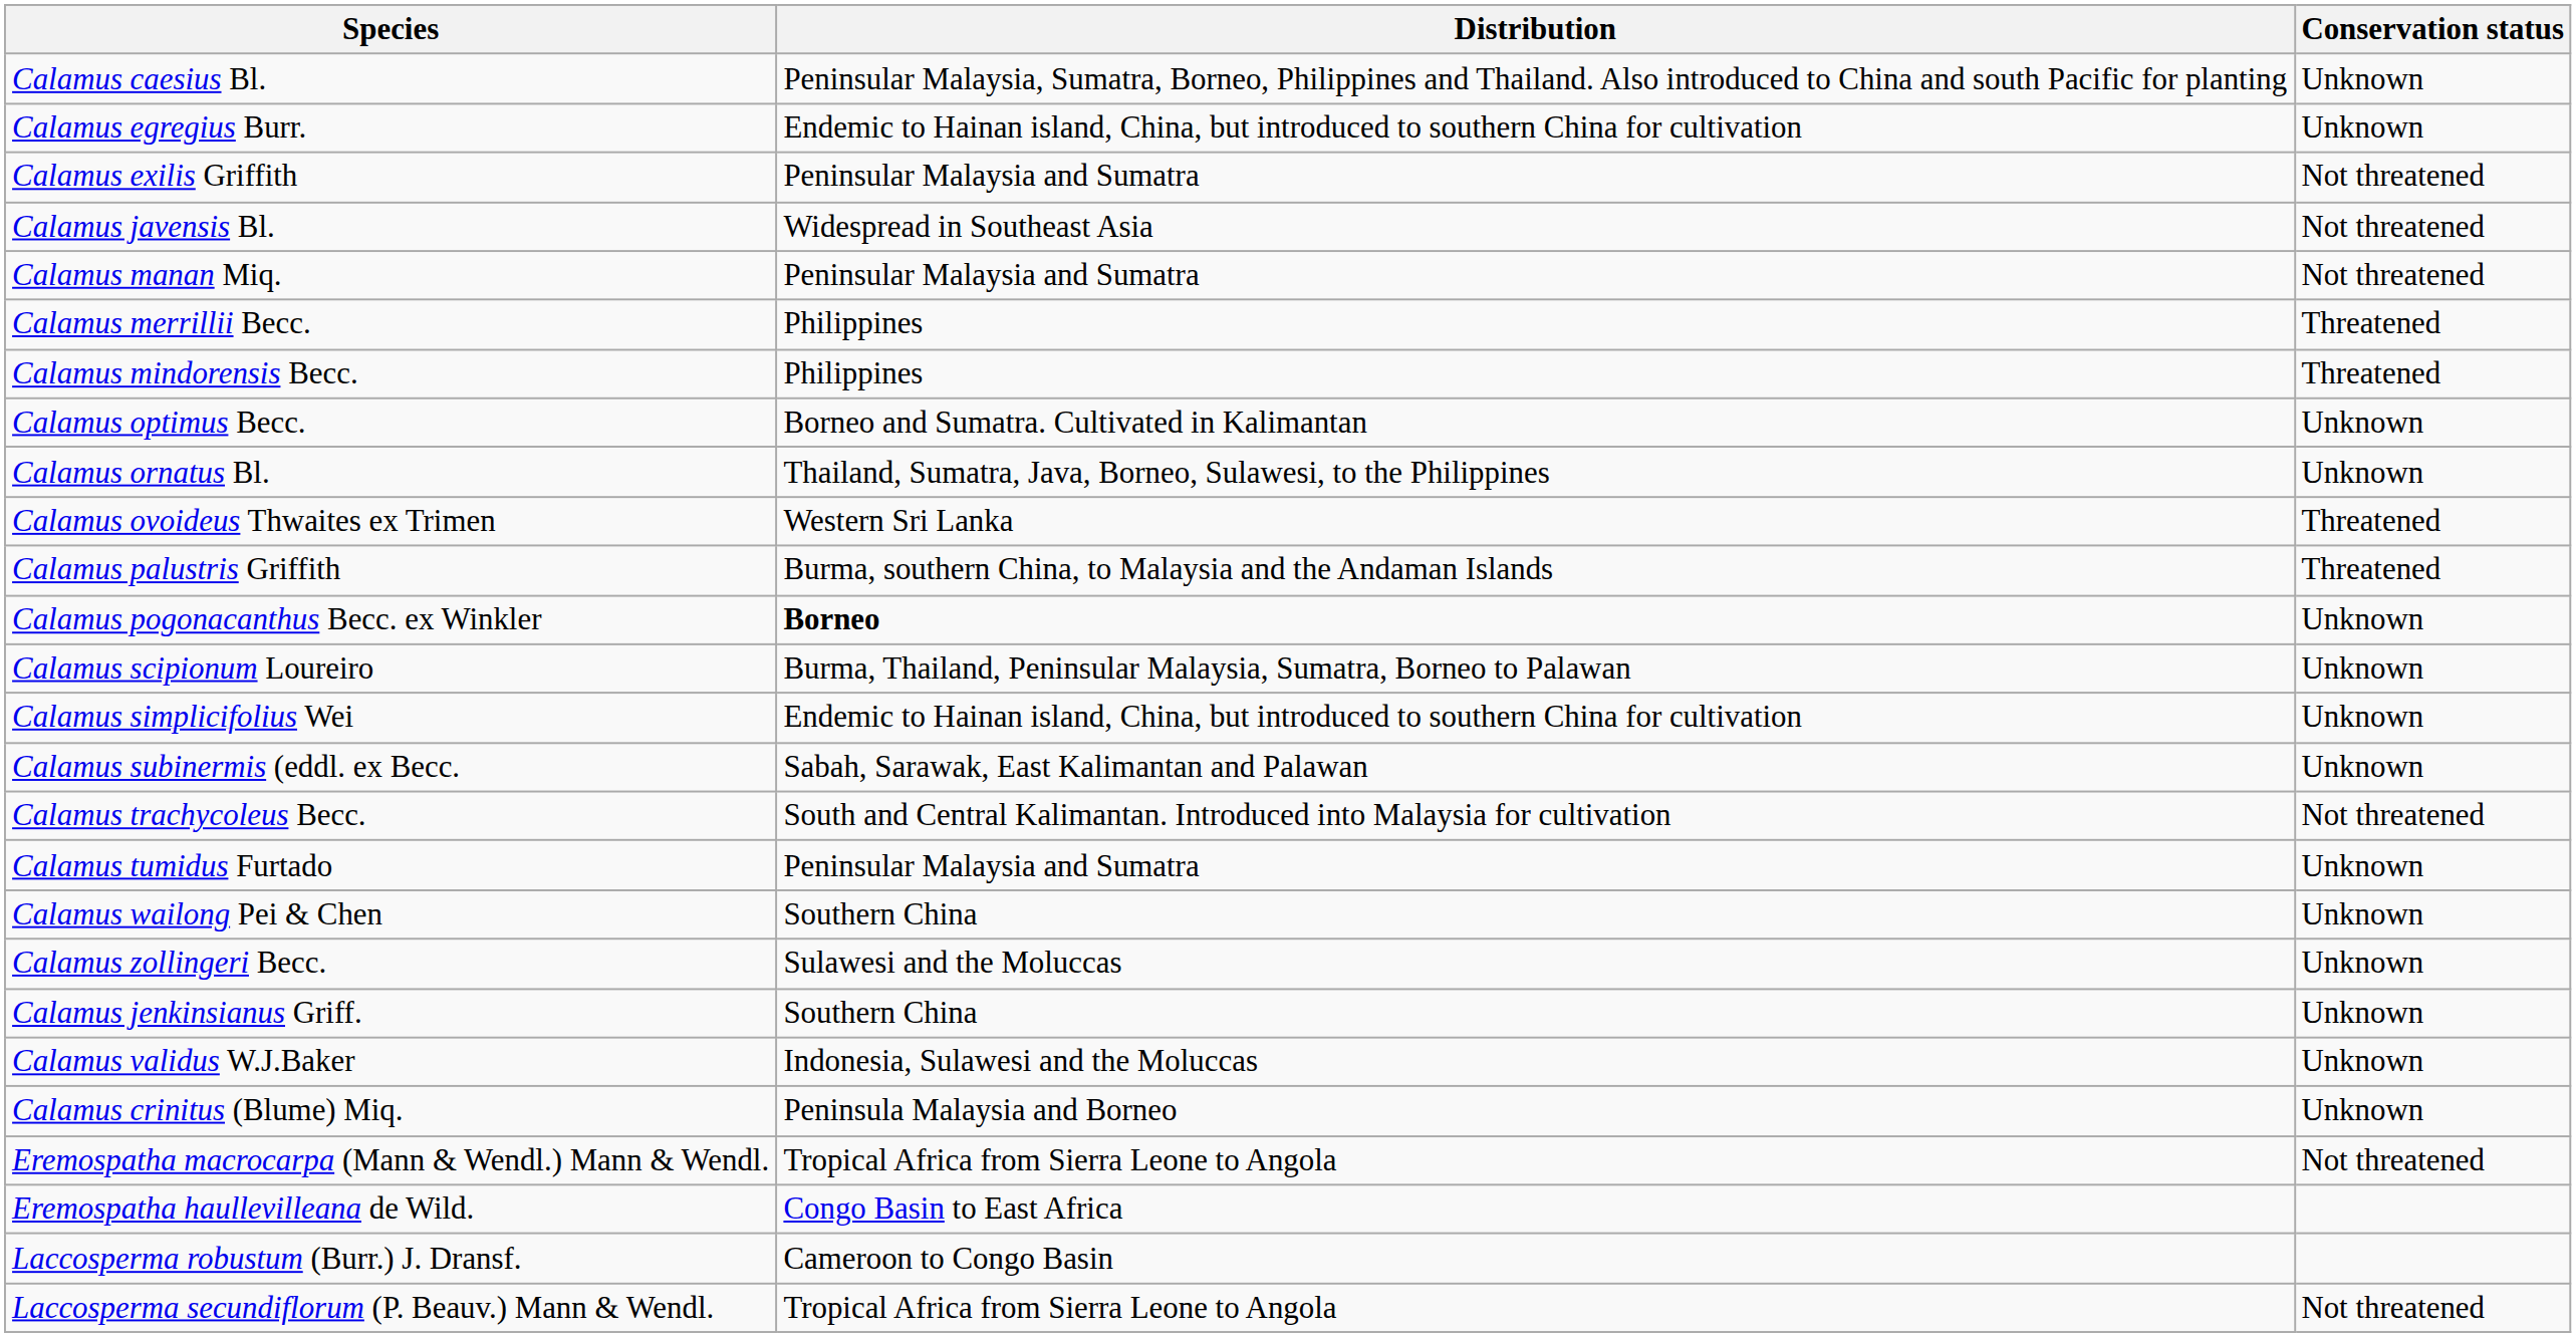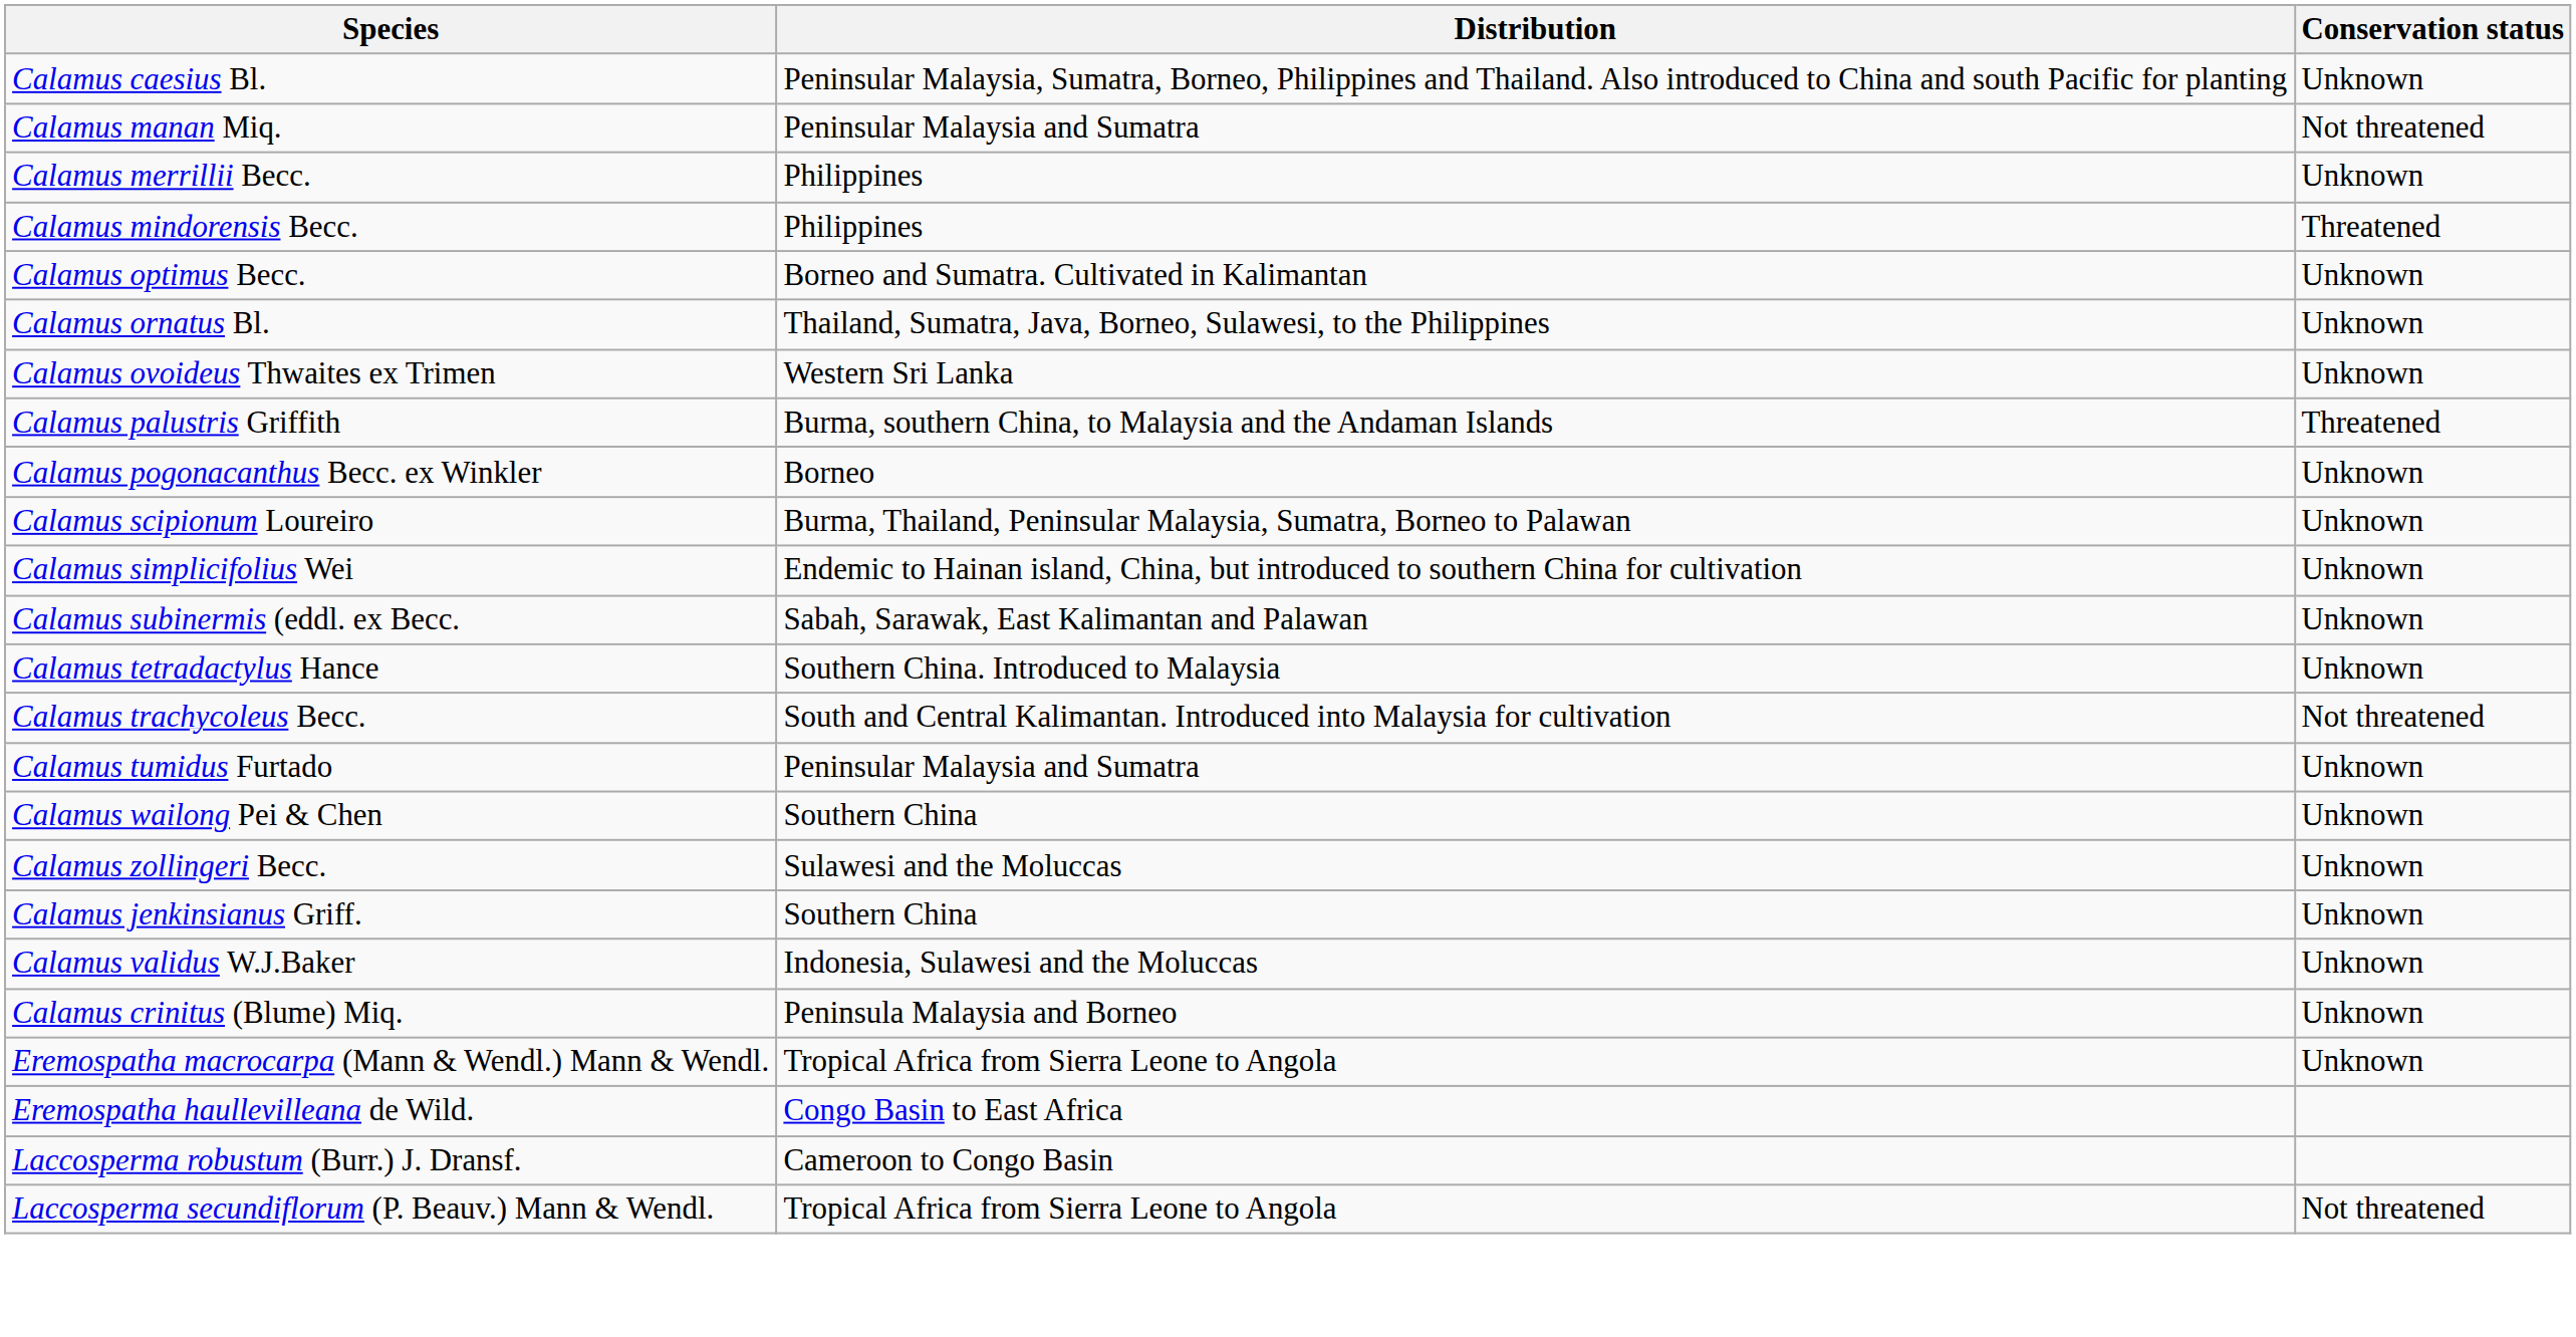- row: Calamus egregius Burr. | Endemic to Hainan island, China, but introduced to southern China for cultivation | Unknown
- row: Calamus exilis Griffith | Peninsular Malaysia and Sumatra | Not threatened
- row: Calamus javensis Bl. | Widespread in Southeast Asia | Not threatened
Calamus merrillii Becc. | Conservation status: Threatened -> Unknown
Calamus ovoideus Thwaites ex Trimen | Conservation status: Threatened -> Unknown
Calamus pogonacanthus Becc. ex Winkler | Distribution: bold -> normal
+ row: Calamus tetradactylus Hance | Southern China. Introduced to Malaysia | Unknown
Eremospatha macrocarpa (Mann & Wendl.) Mann & Wendl. | Conservation status: Not threatened -> Unknown
